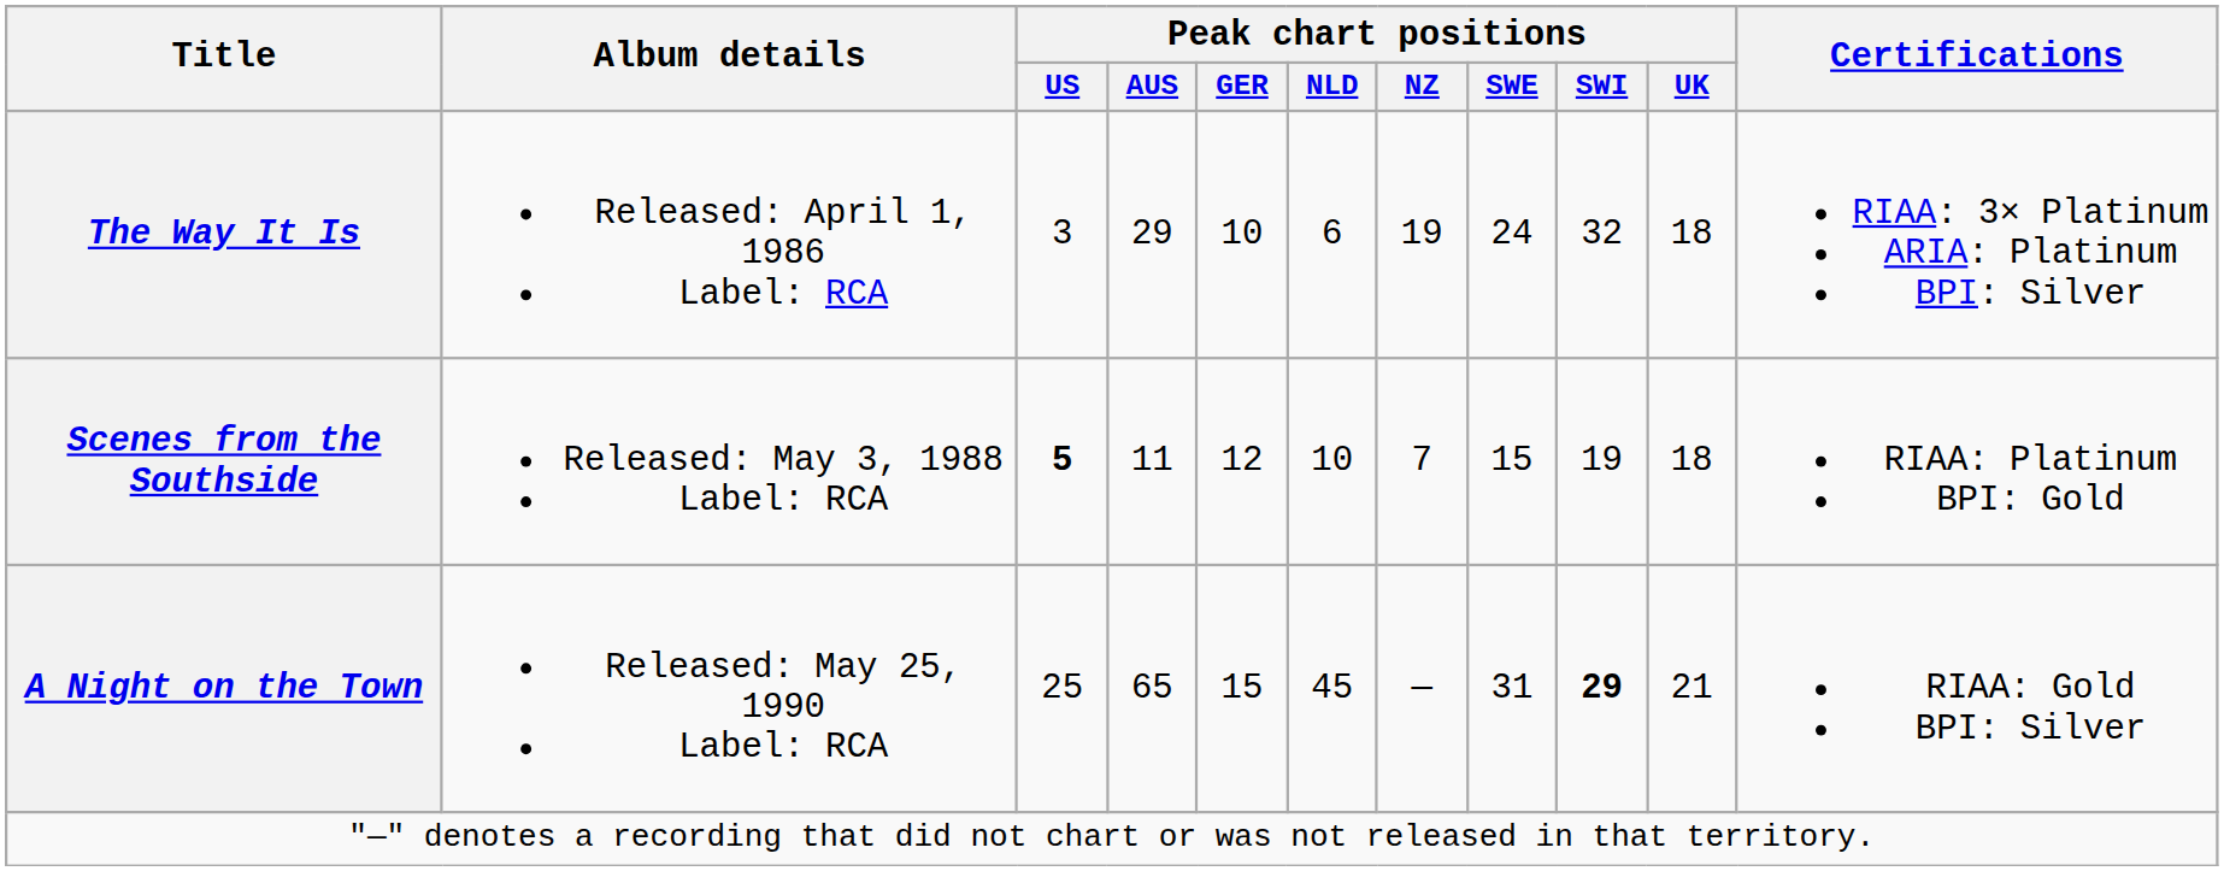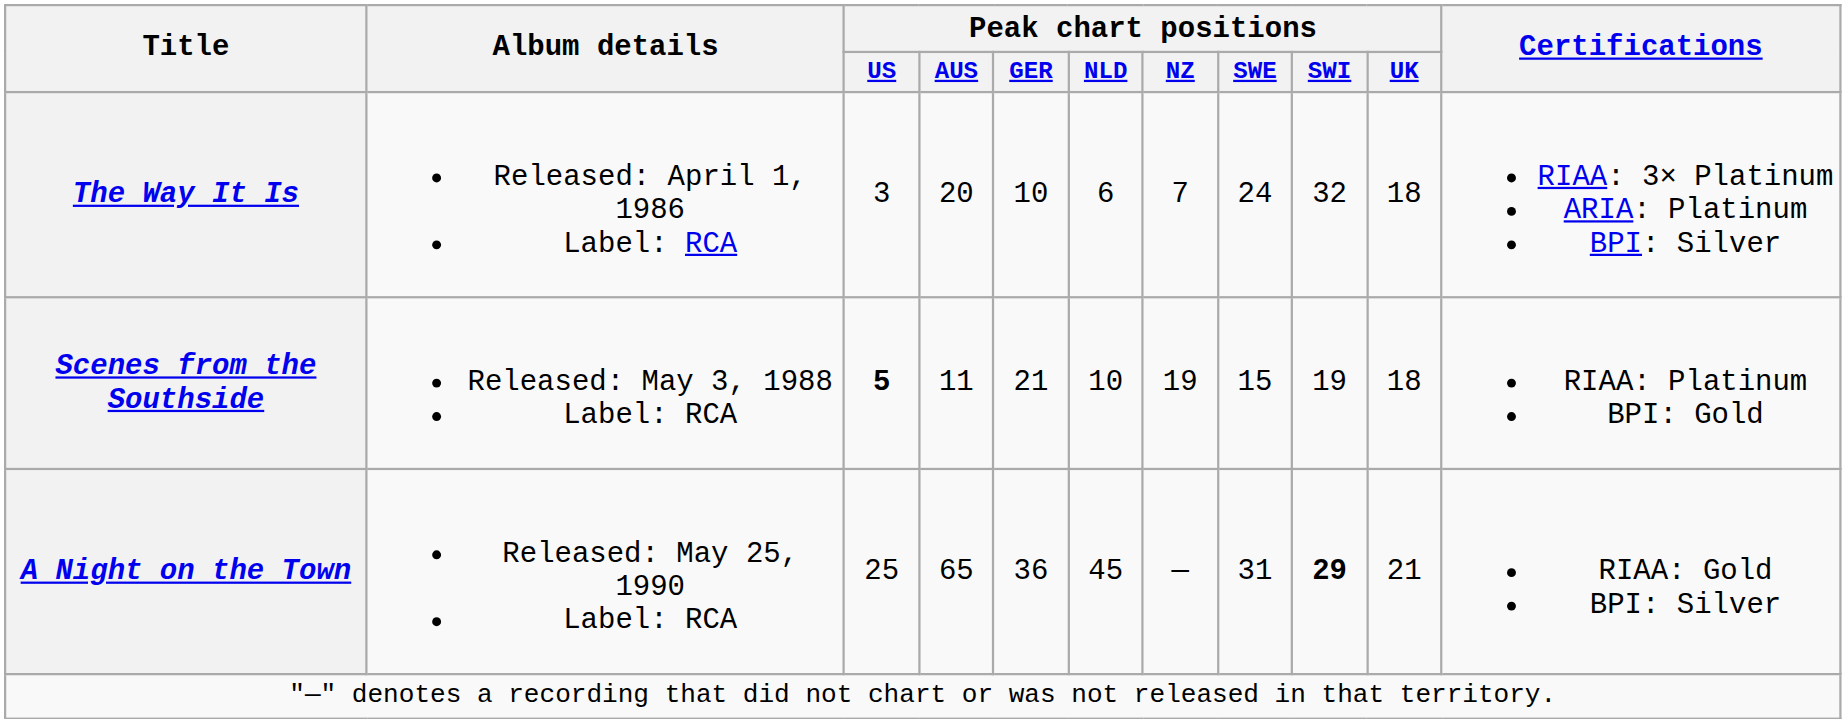The Way It Is | Peak chart positions / AUS: 29 -> 20
The Way It Is | Peak chart positions / NZ: 19 -> 7
Scenes from the Southside | Peak chart positions / GER: 12 -> 21
Scenes from the Southside | Peak chart positions / NZ: 7 -> 19
A Night on the Town | Peak chart positions / GER: 15 -> 36
